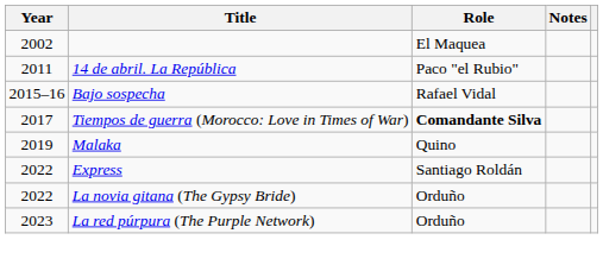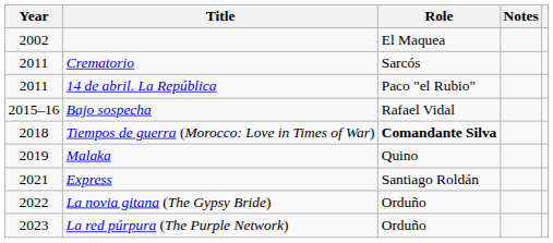+ row: 2011 | Crematorio | Sarcós
Tiempos de guerra (Morocco: Love in Times of War) | Year: 2017 -> 2018
Express | Year: 2022 -> 2021
